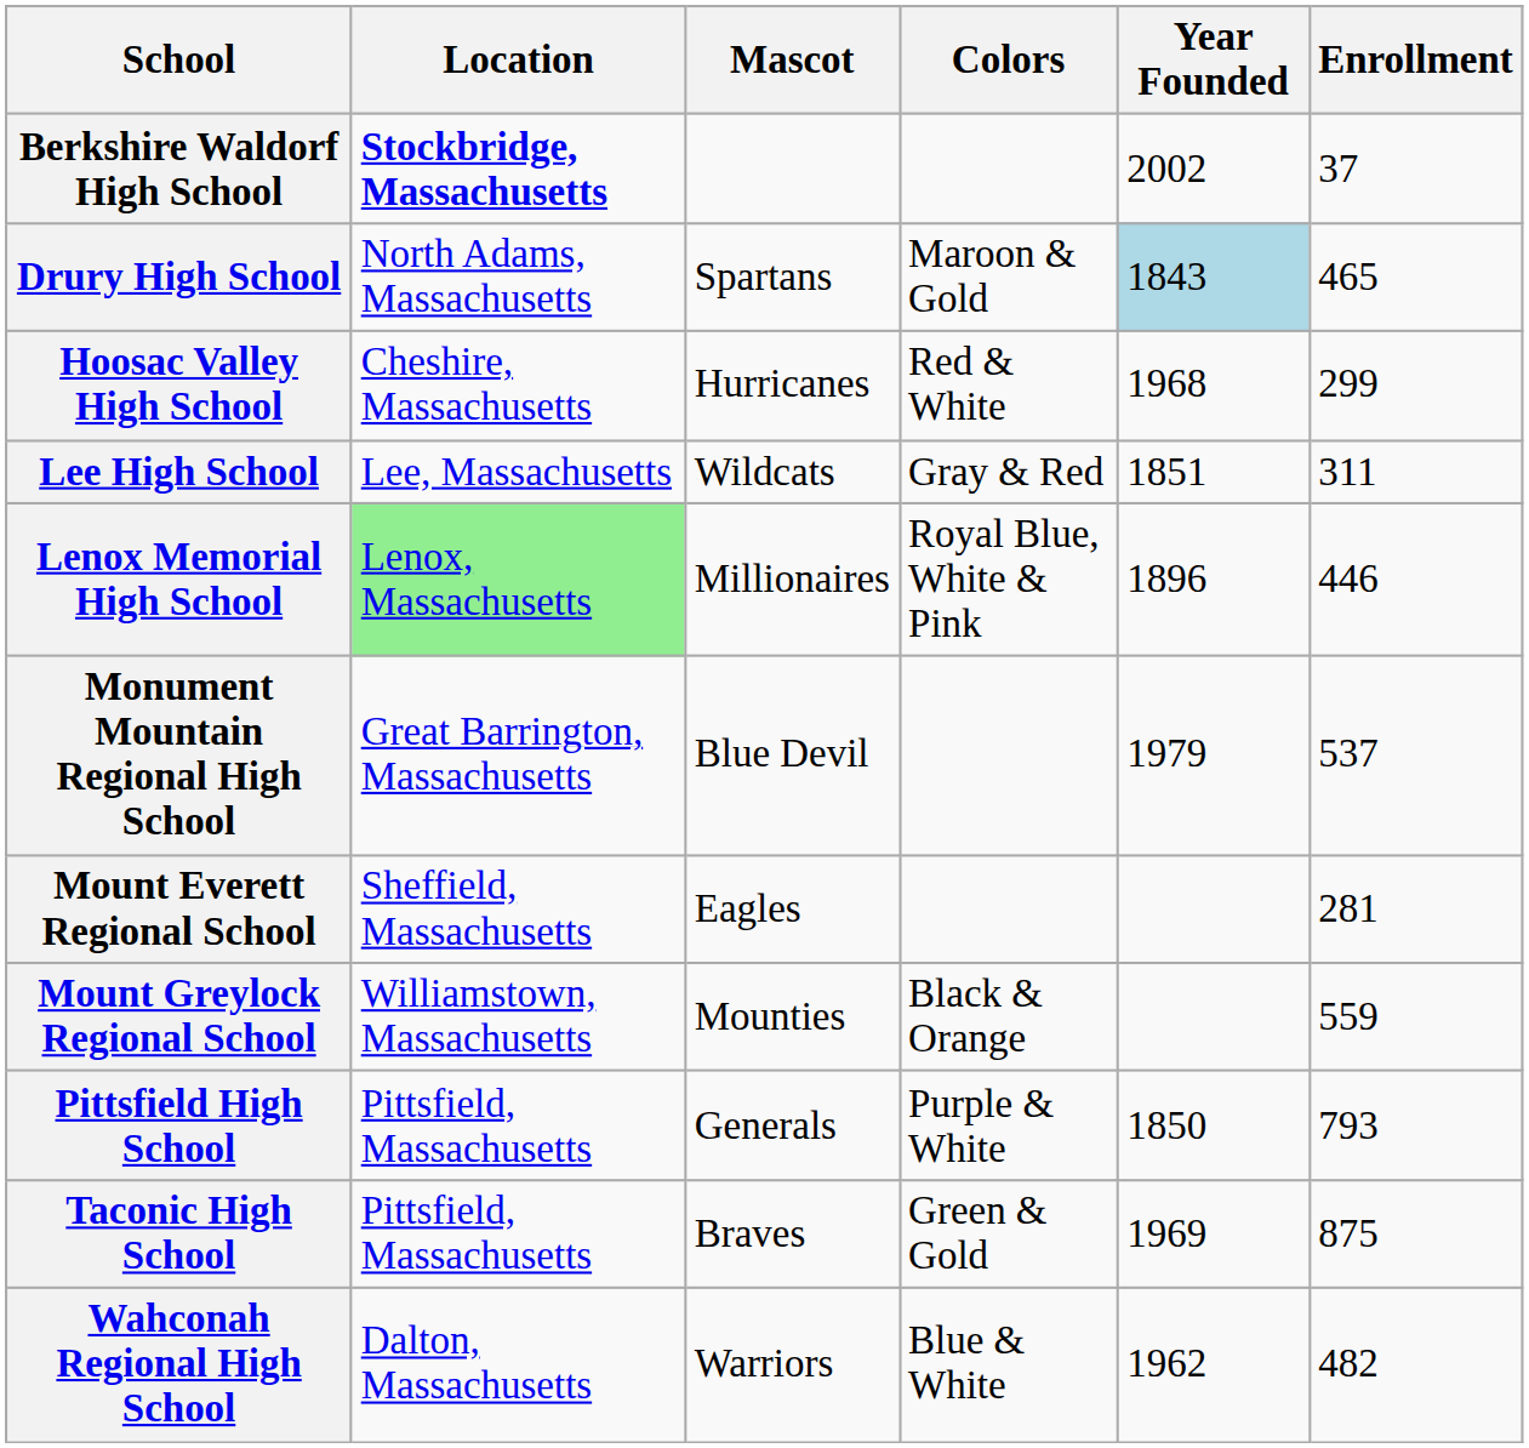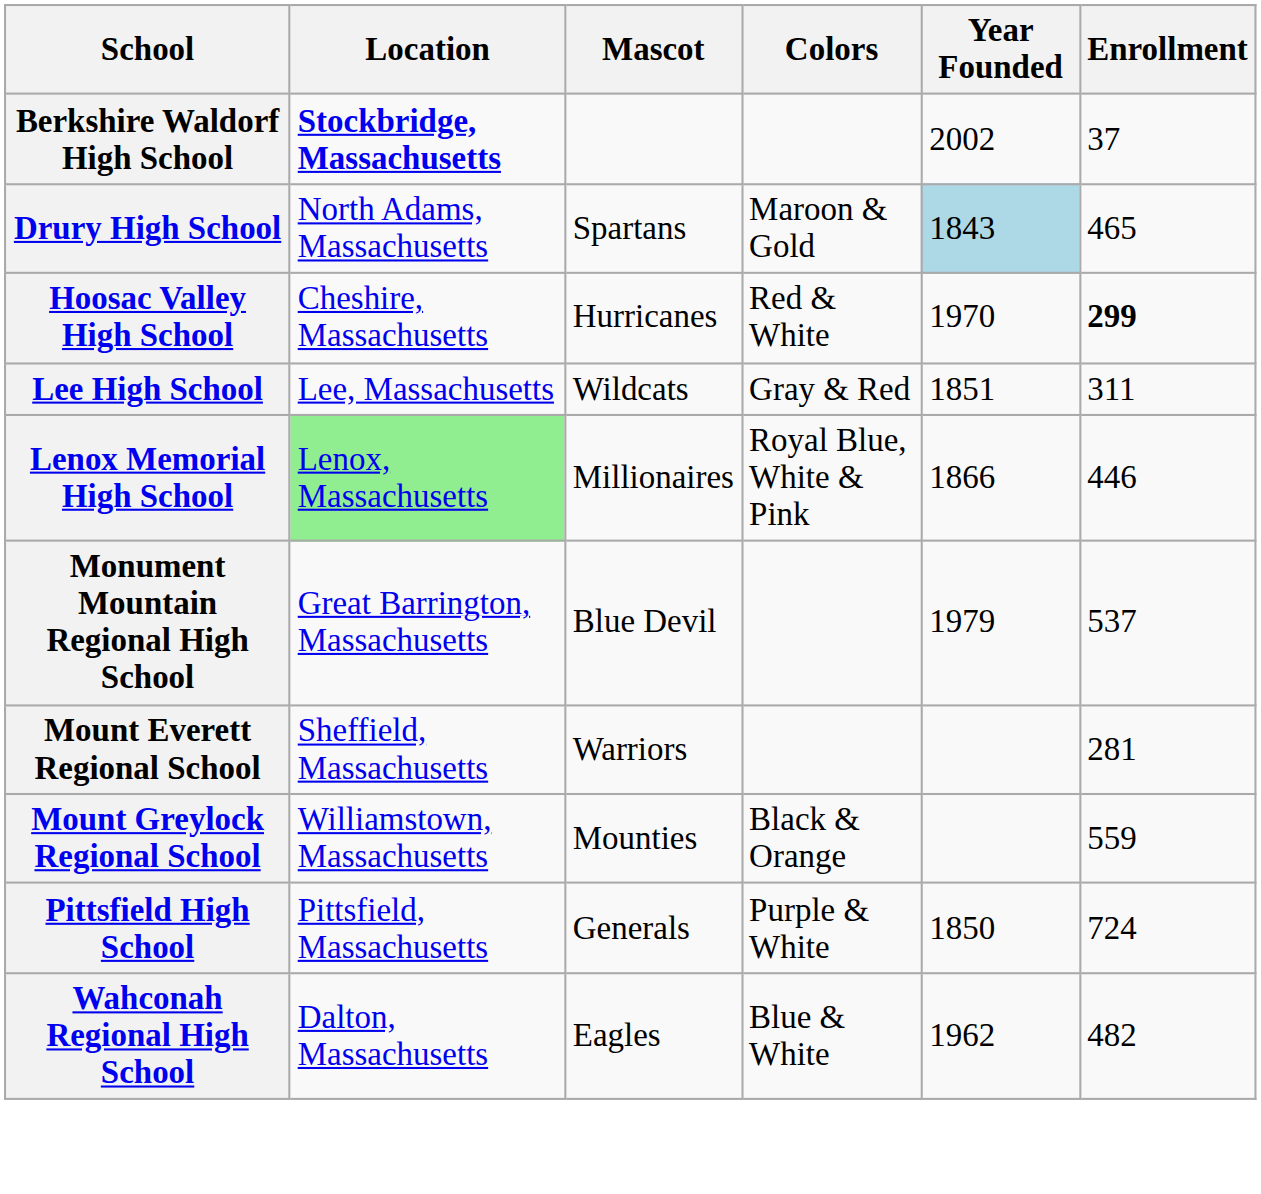Hoosac Valley High School | Year Founded: 1968 -> 1970
Hoosac Valley High School | Enrollment: normal -> bold
Lenox Memorial High School | Year Founded: 1896 -> 1866
Mount Everett Regional School | Mascot: Eagles -> Warriors
Pittsfield High School | Enrollment: 793 -> 724
- row: Taconic High School | Pittsfield, Massachusetts | Braves | Green & Gold | 1969 | 875
Wahconah Regional High School | Mascot: Warriors -> Eagles
